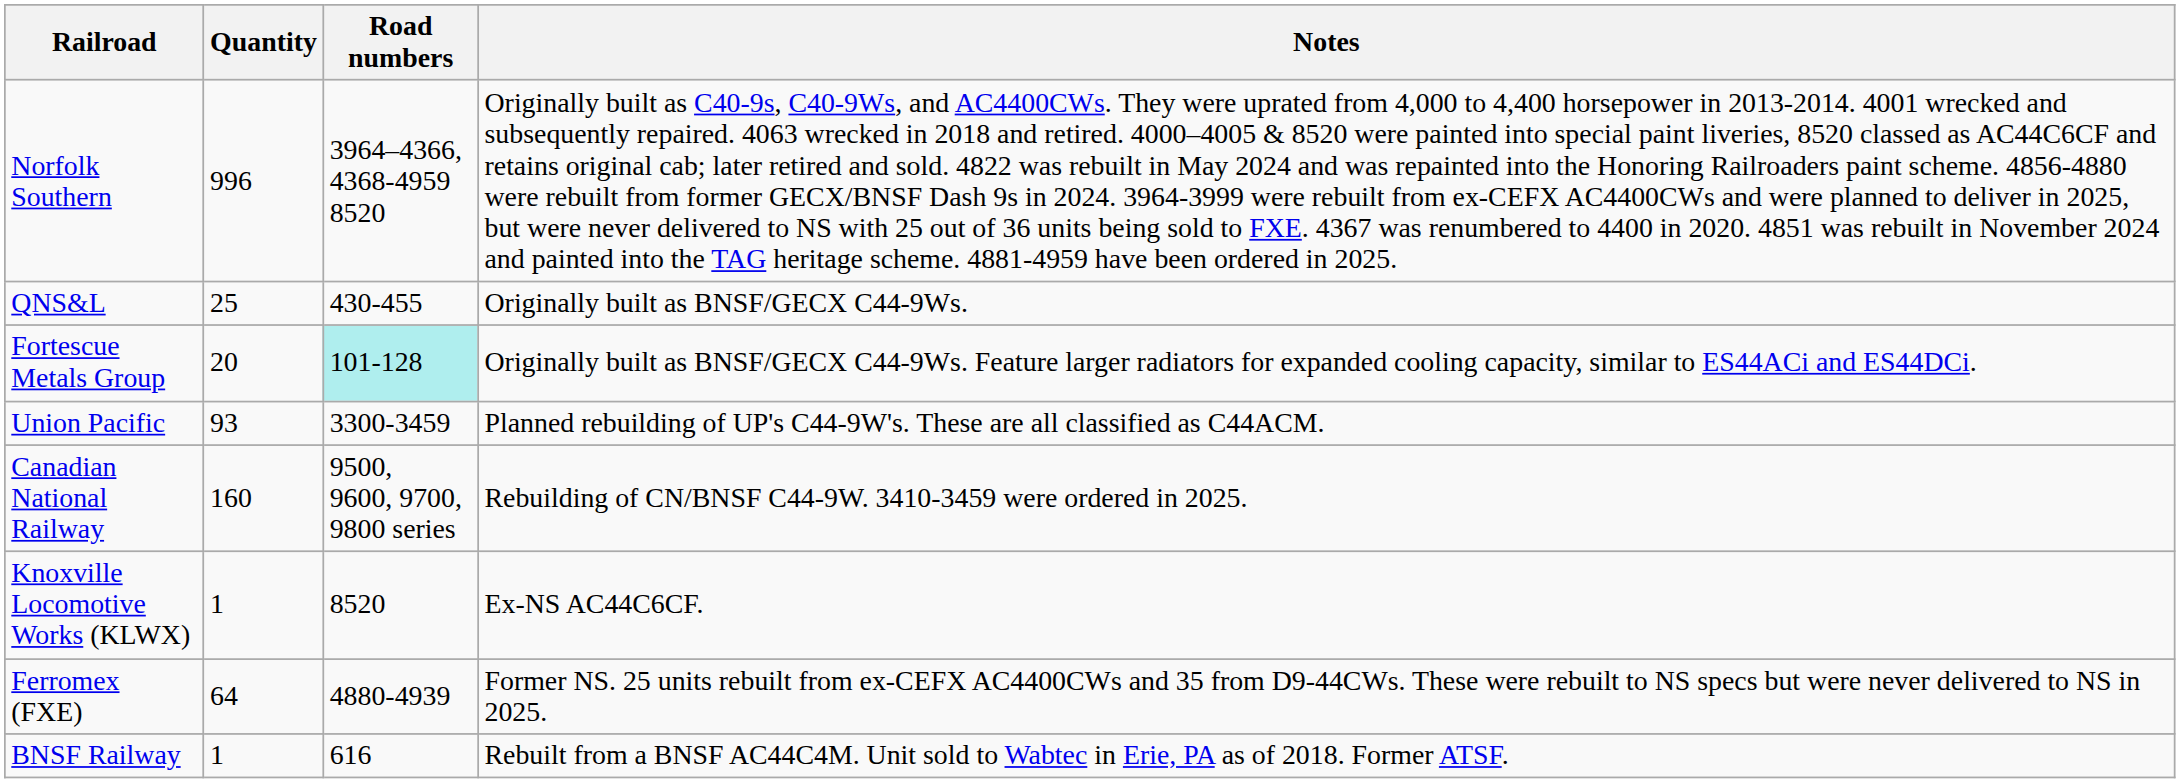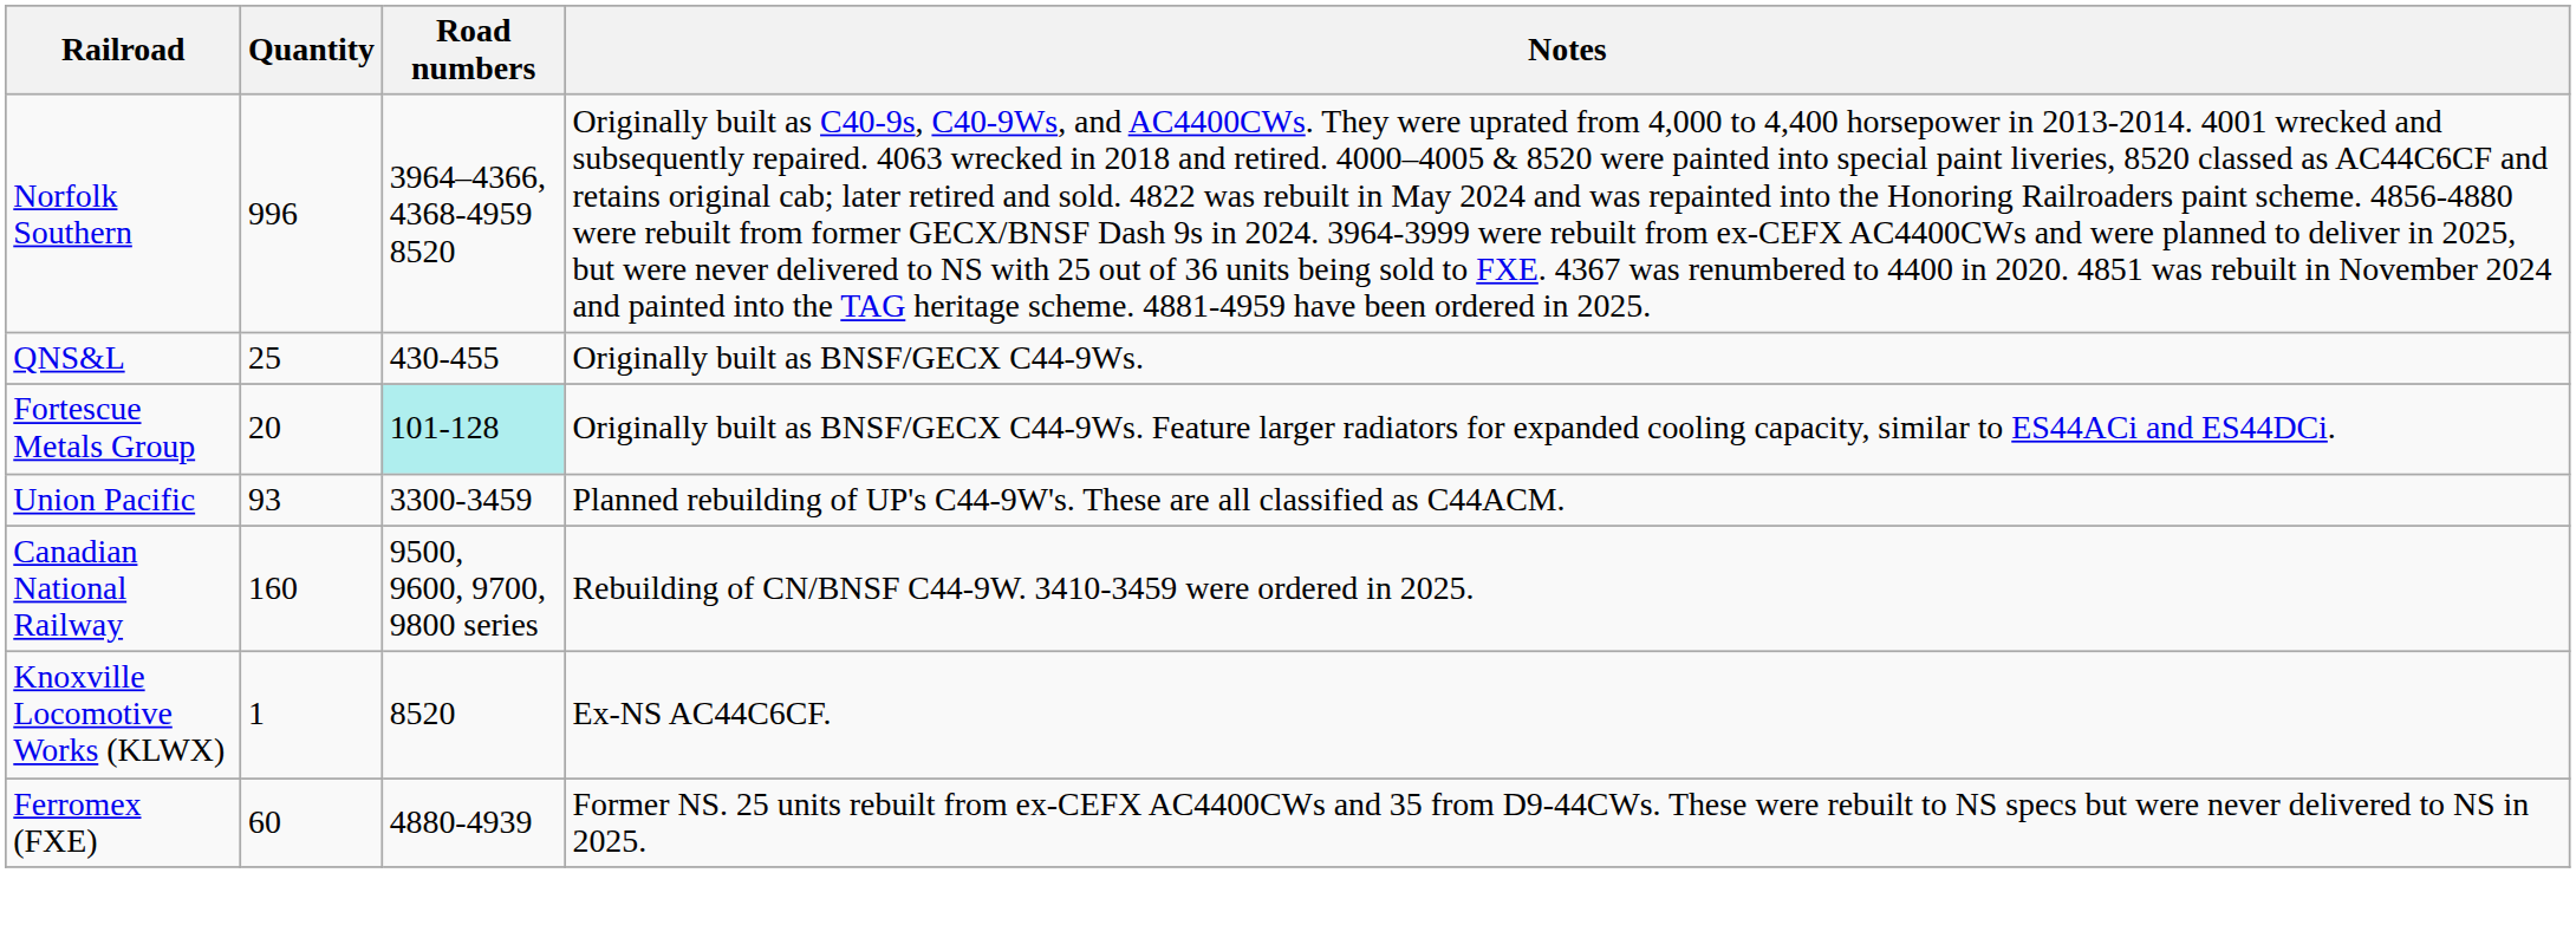Ferromex (FXE) | Quantity: 64 -> 60
- row: BNSF Railway | 1 | 616 | Rebuilt from a BNSF AC44C4M. Unit sold to Wabtec in Erie, PA as of 2018. Former ATSF.
